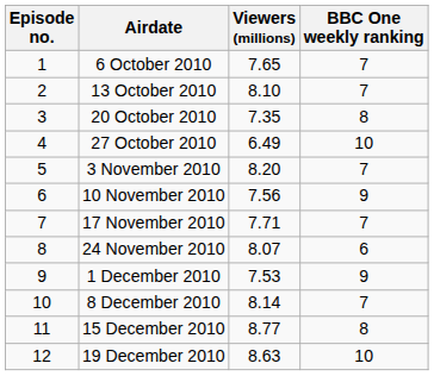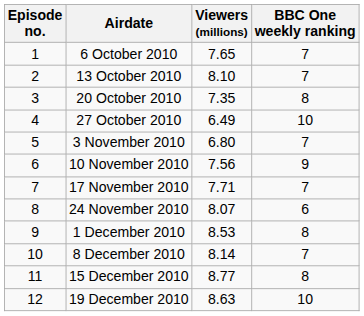3 November 2010 | Viewers (millions): 8.20 -> 6.80
1 December 2010 | Viewers (millions): 7.53 -> 8.53
1 December 2010 | BBC One weekly ranking: 9 -> 8
